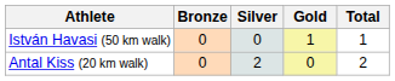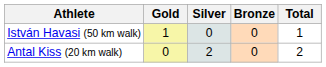columns swapped: Gold <-> Bronze
